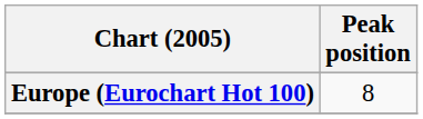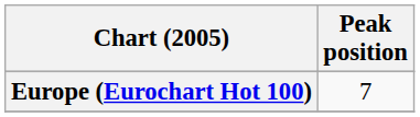Europe (Eurochart Hot 100) | Peak position: 8 -> 7
